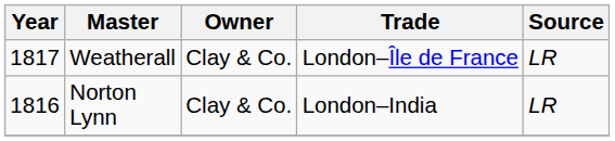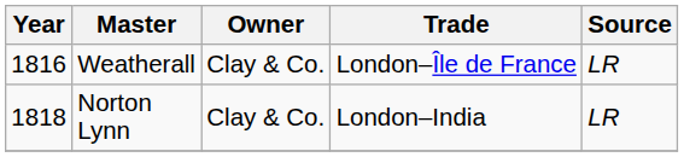Weatherall | Year: 1817 -> 1816
Norton Lynn | Year: 1816 -> 1818
